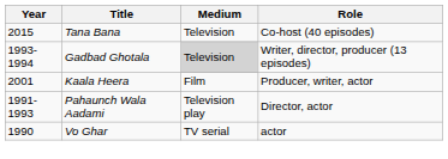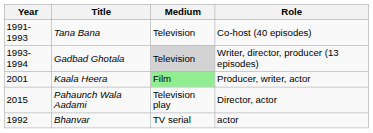Tana Bana | Year: 2015 -> 1991-1993
Kaala Heera | Medium: no background -> lightgreen background
Pahaunch Wala Aadami | Year: 1991-1993 -> 2015
+ row: 1992 | Bhanvar | TV serial | actor
- row: 1990 | Vo Ghar | TV serial | actor
